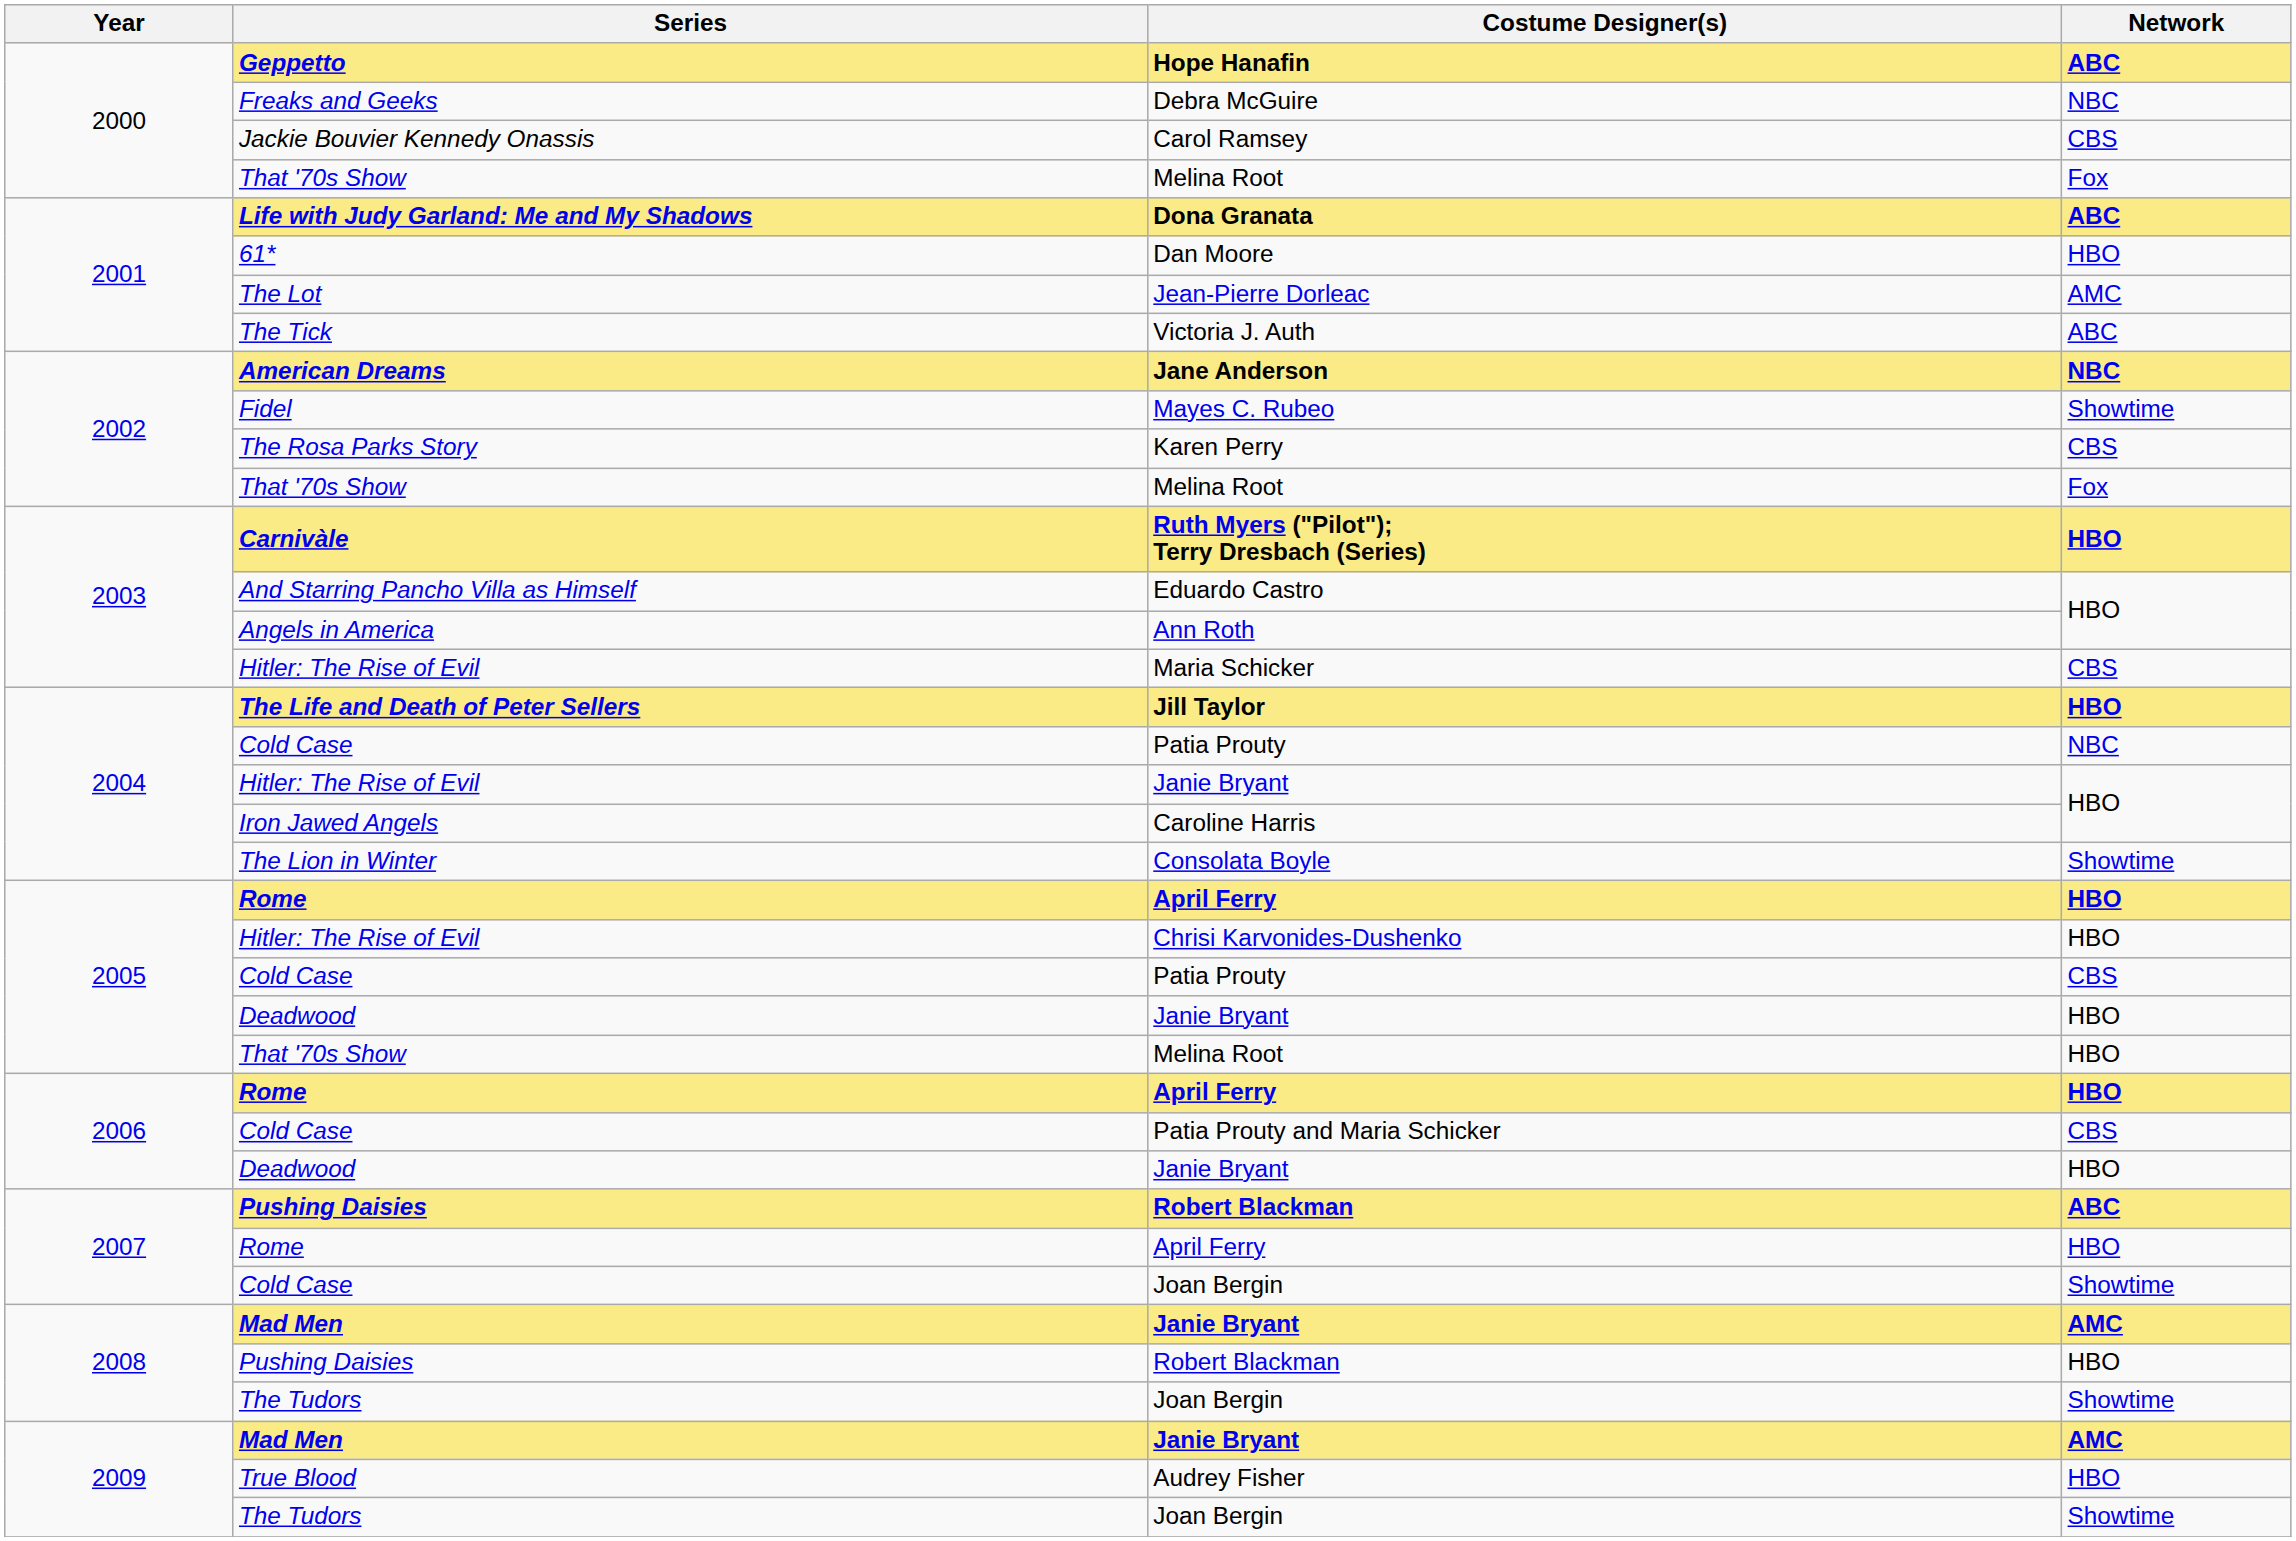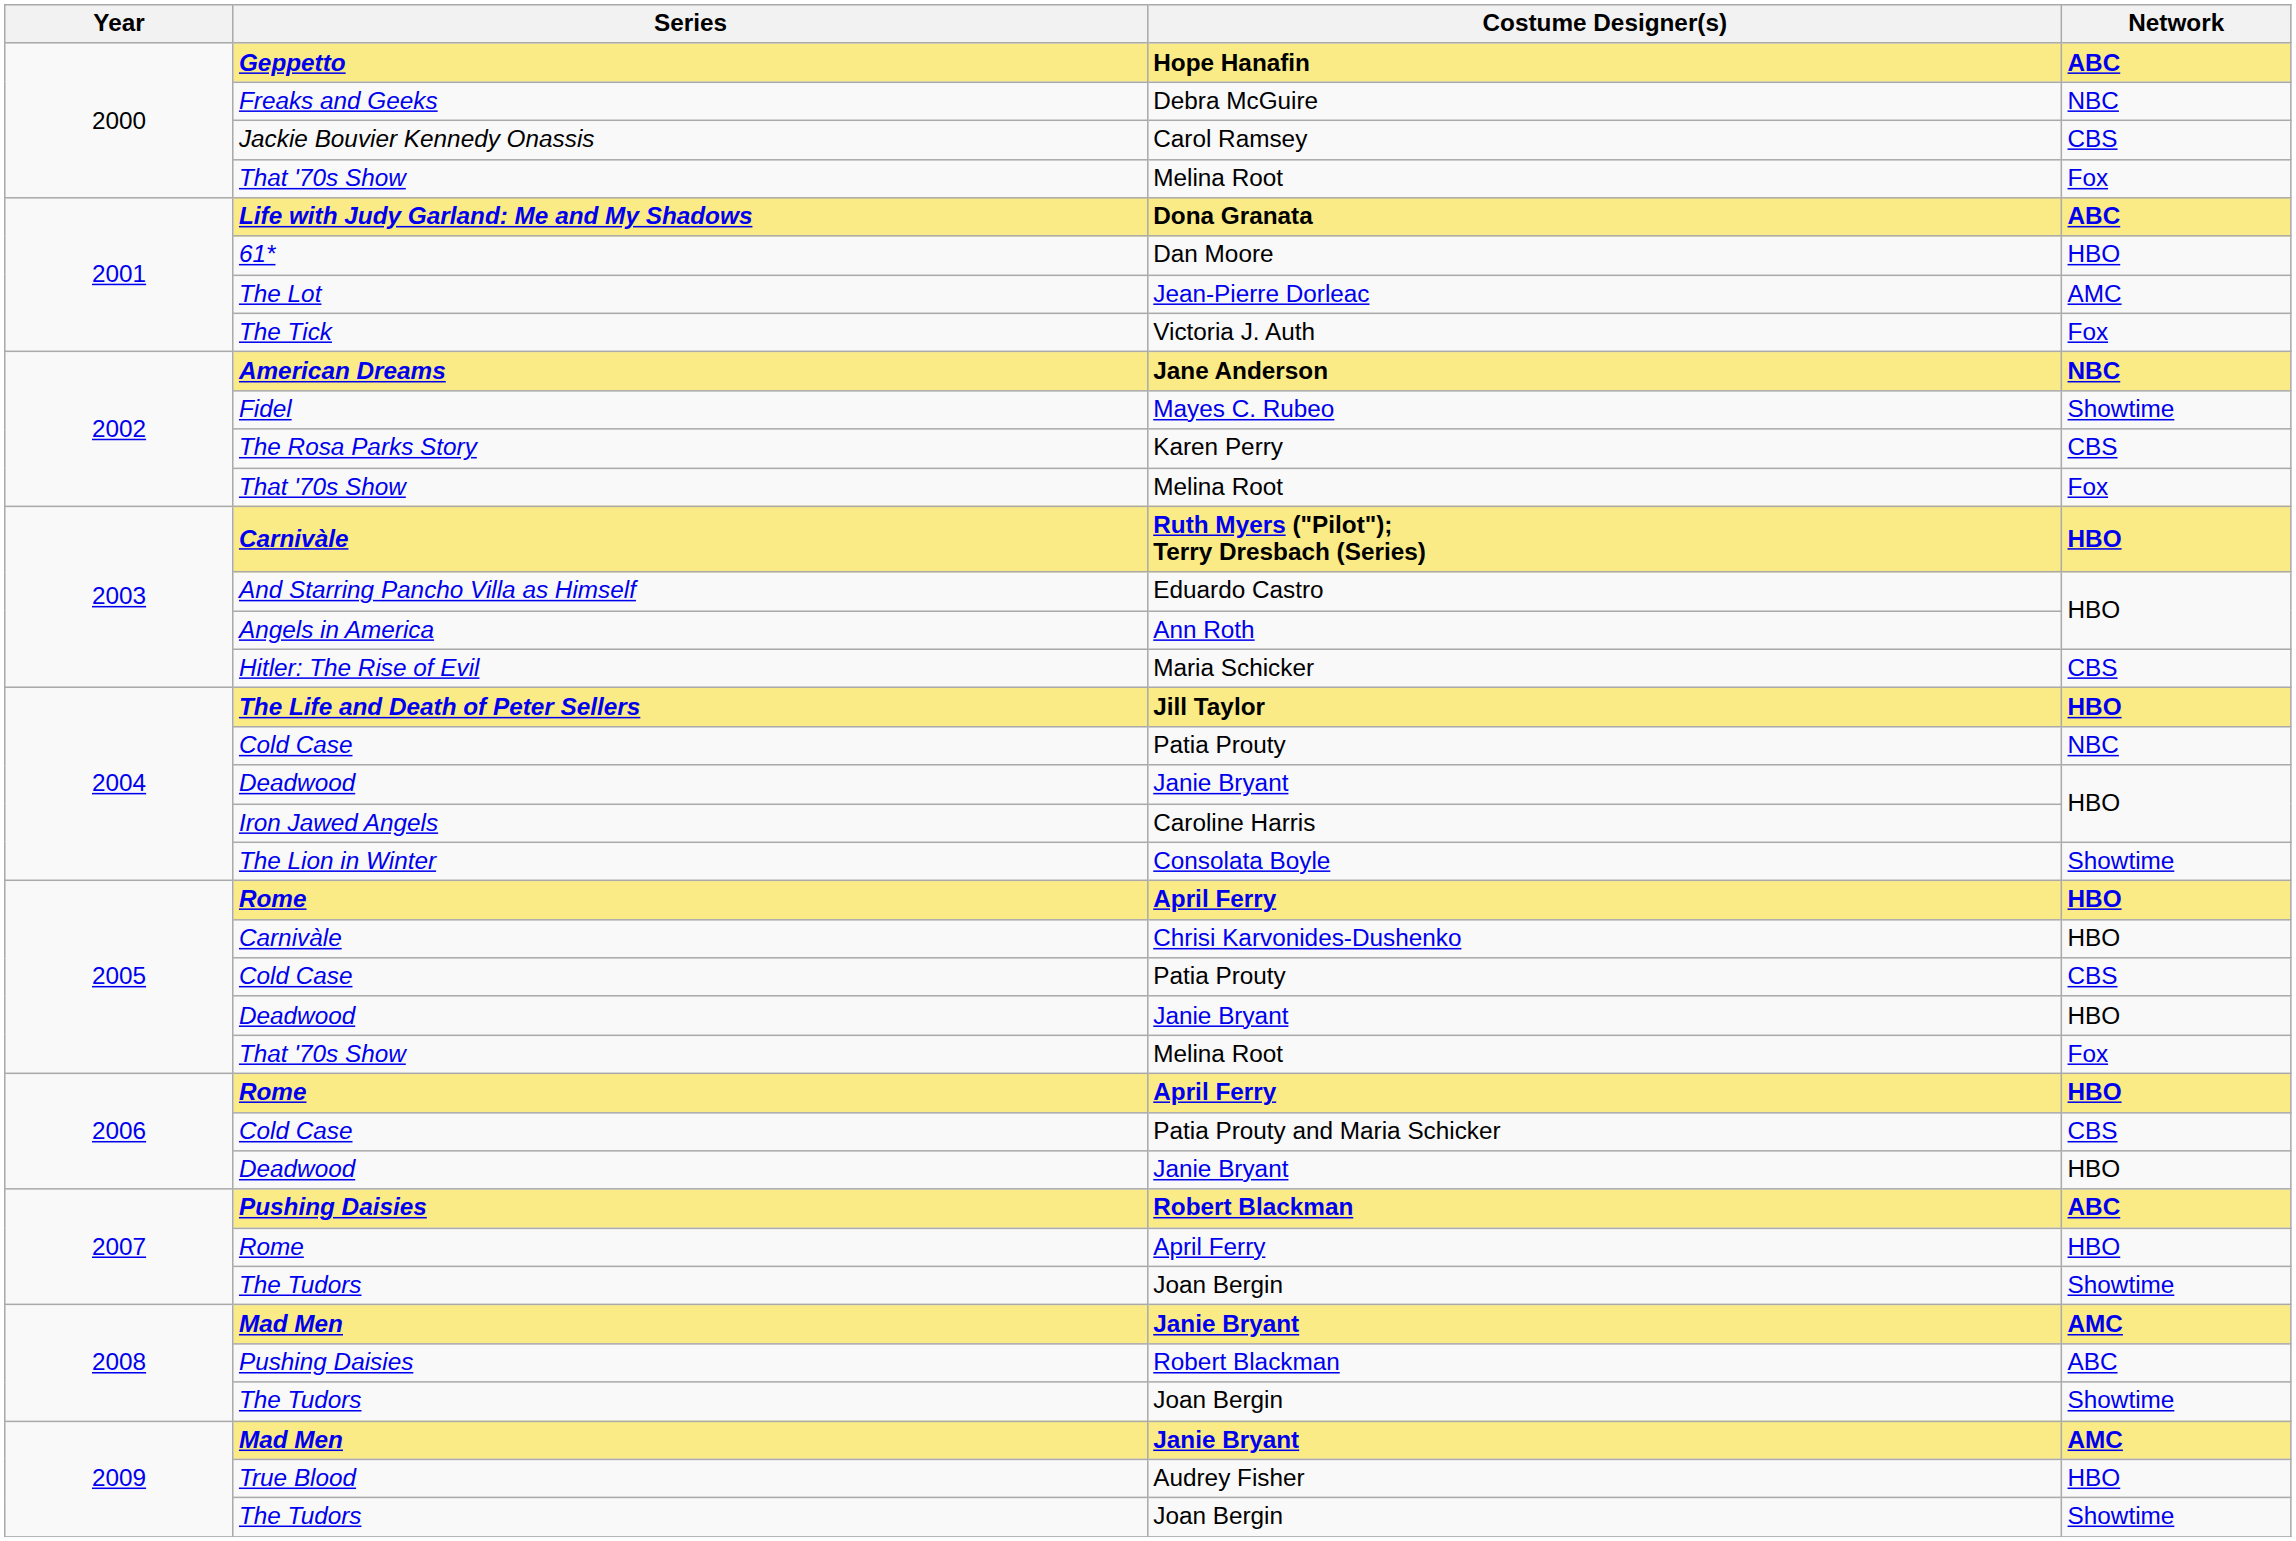Victoria J. Auth | Network: ABC -> Fox
2004 / Janie Bryant | Series: Hitler: The Rise of Evil -> Deadwood
Chrisi Karvonides-Dushenko | Series: Hitler: The Rise of Evil -> Carnivàle
2005 / Melina Root | Network: HBO -> Fox
2007 / Joan Bergin | Series: Cold Case -> The Tudors
2008 / Robert Blackman | Network: HBO -> ABC
